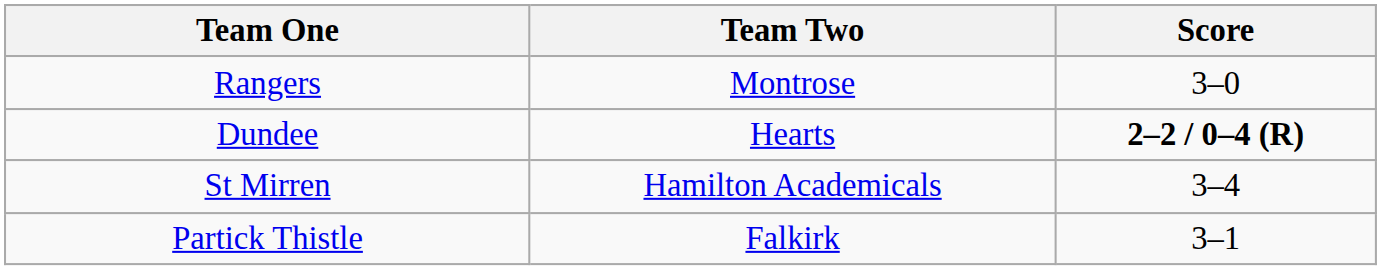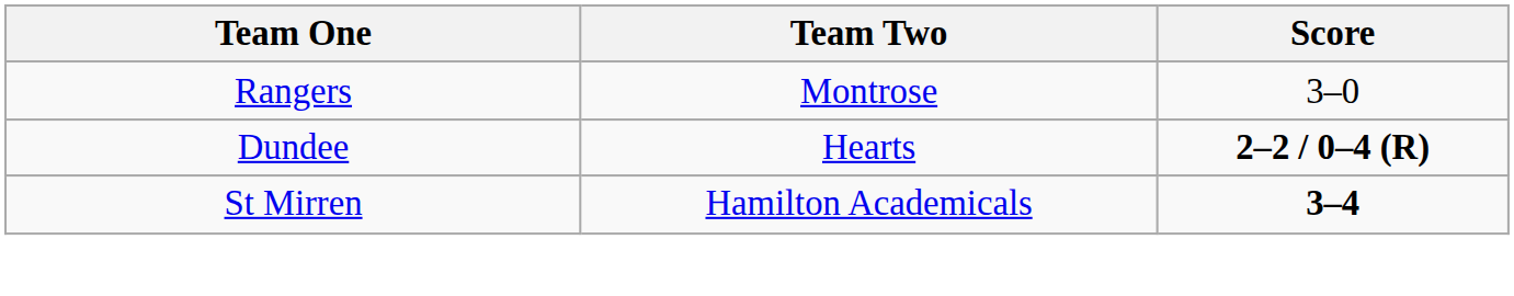St Mirren | Score: normal -> bold
- row: Partick Thistle | Falkirk | 3–1
